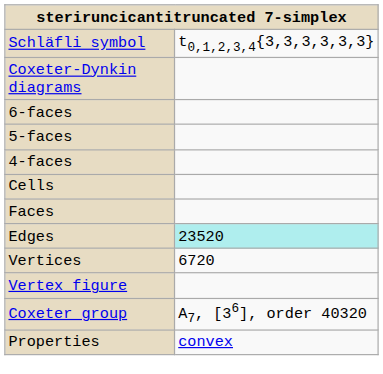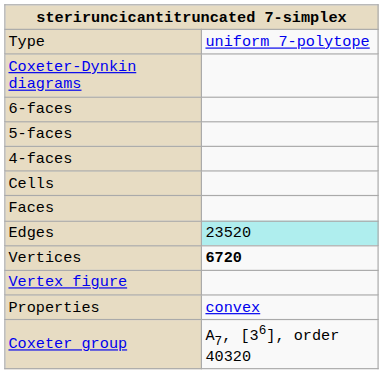+ row: Type | uniform 7-polytope
- row: Schläfli symbol | t0,1,2,3,4{3,3,3,3,3,3}
Vertices | column 2: normal -> bold
rows swapped: Coxeter group <-> Properties
